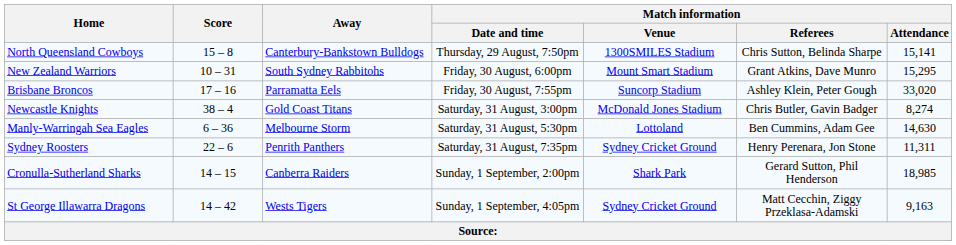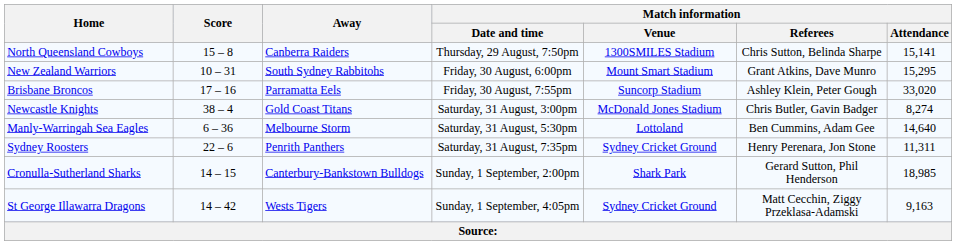North Queensland Cowboys | Away: Canterbury-Bankstown Bulldogs -> Canberra Raiders
Manly-Warringah Sea Eagles | Match information / Attendance: 14,630 -> 14,640
Cronulla-Sutherland Sharks | Away: Canberra Raiders -> Canterbury-Bankstown Bulldogs
